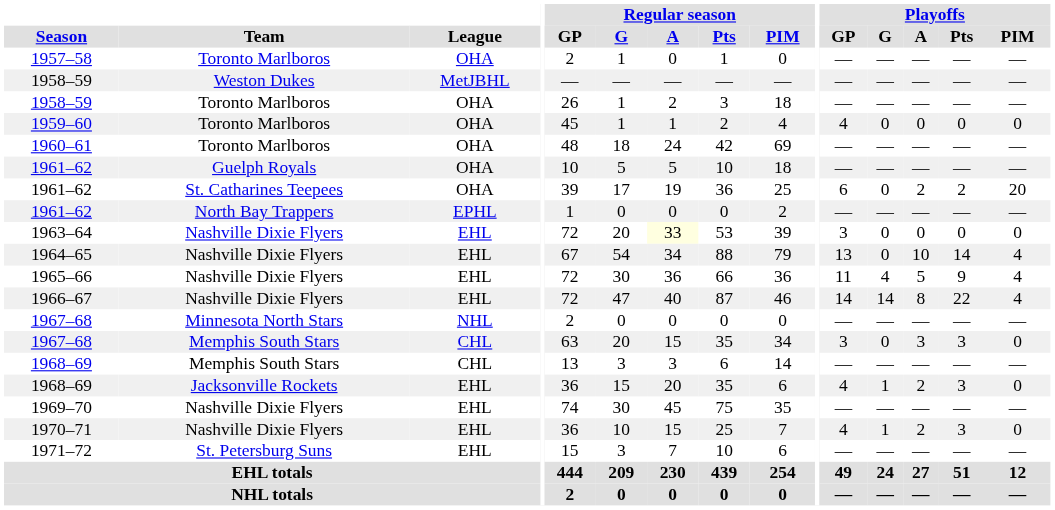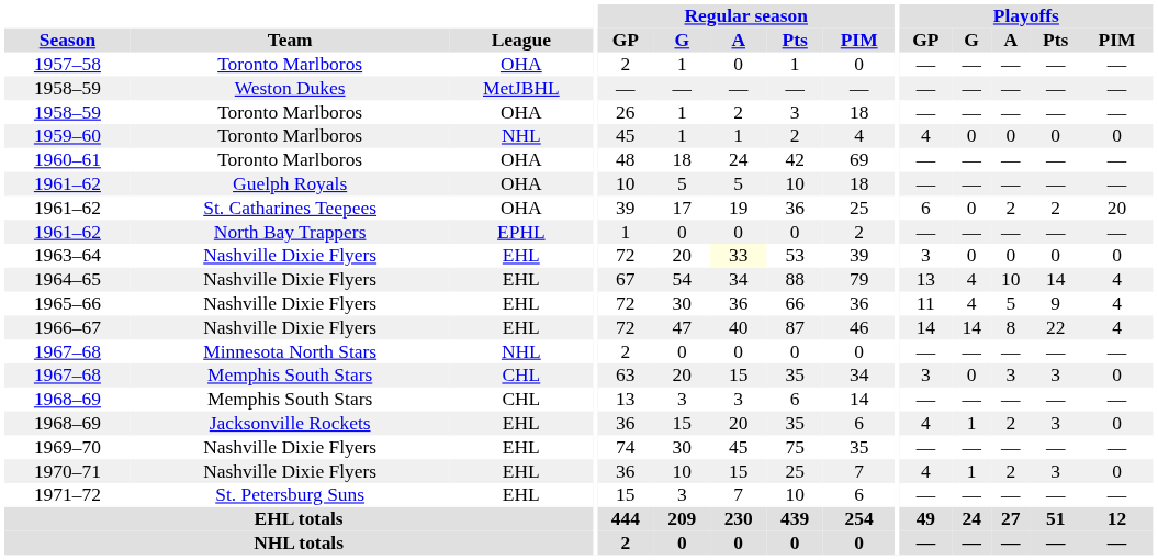1959–60 | League: OHA -> NHL
1964–65 | Playoffs / G: 0 -> 4
